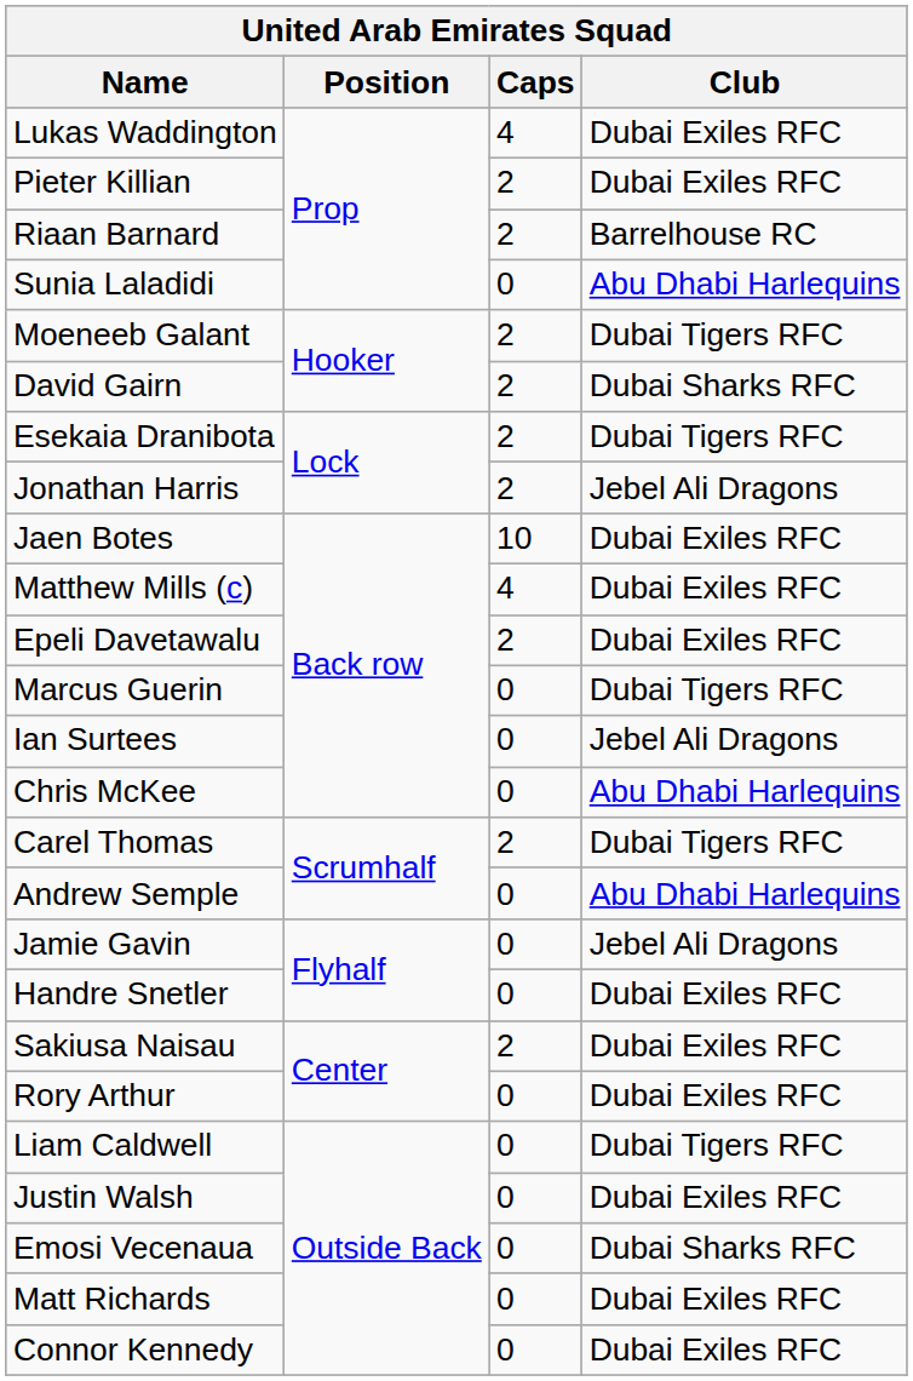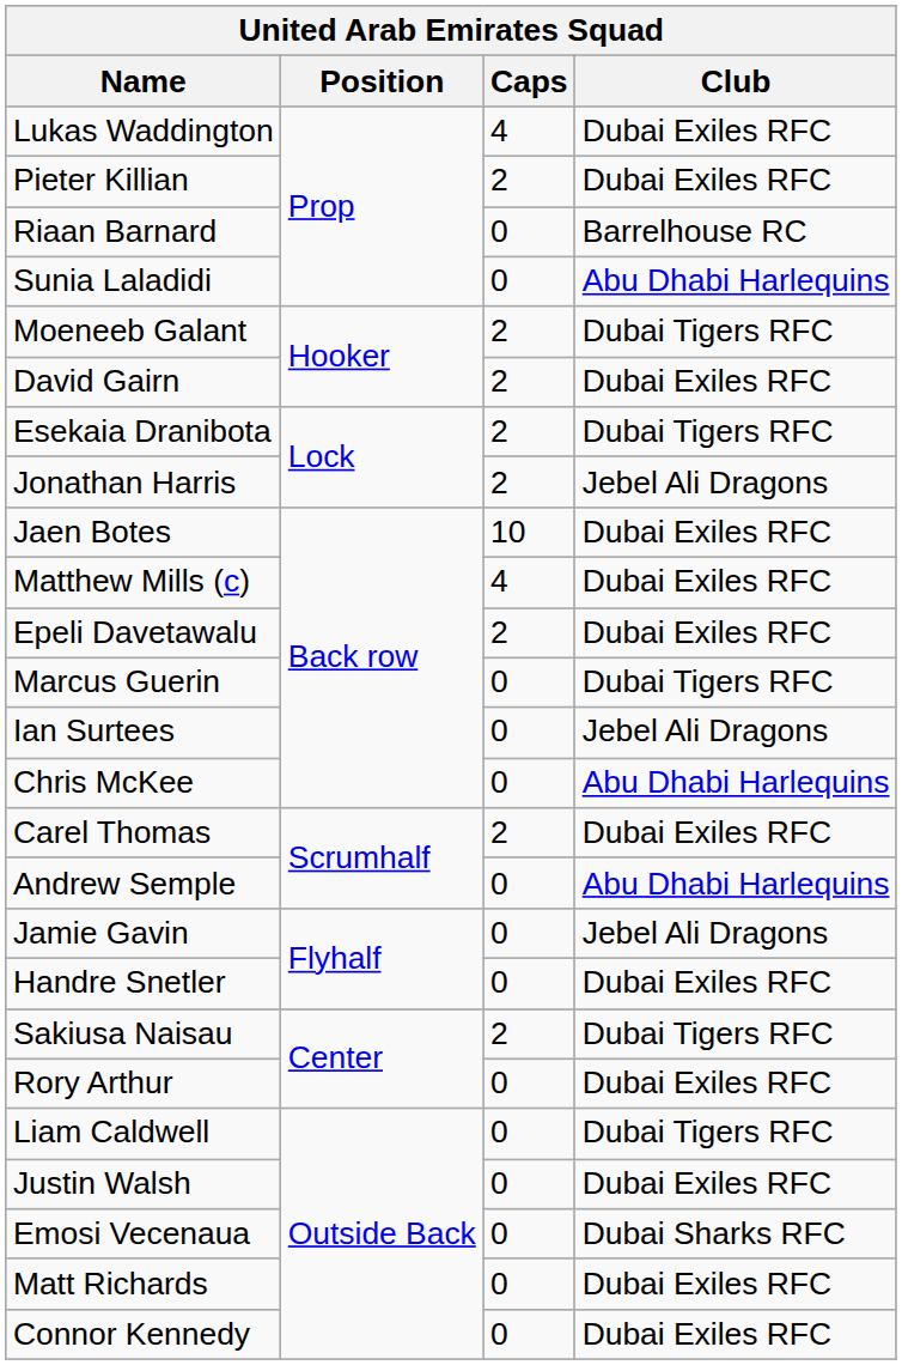Riaan Barnard | Caps: 2 -> 0
David Gairn | Club: Dubai Sharks RFC -> Dubai Exiles RFC
Carel Thomas | Club: Dubai Tigers RFC -> Dubai Exiles RFC
Sakiusa Naisau | Club: Dubai Exiles RFC -> Dubai Tigers RFC
